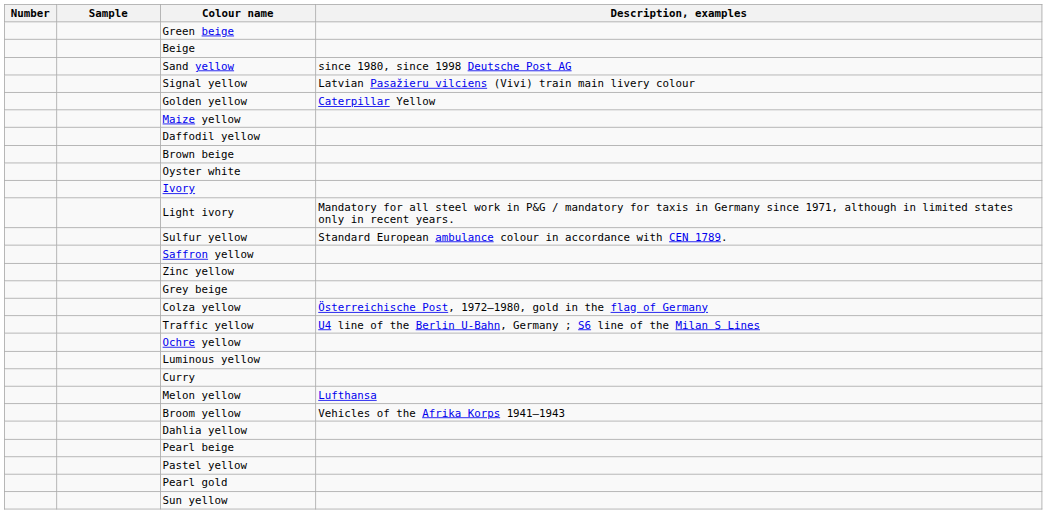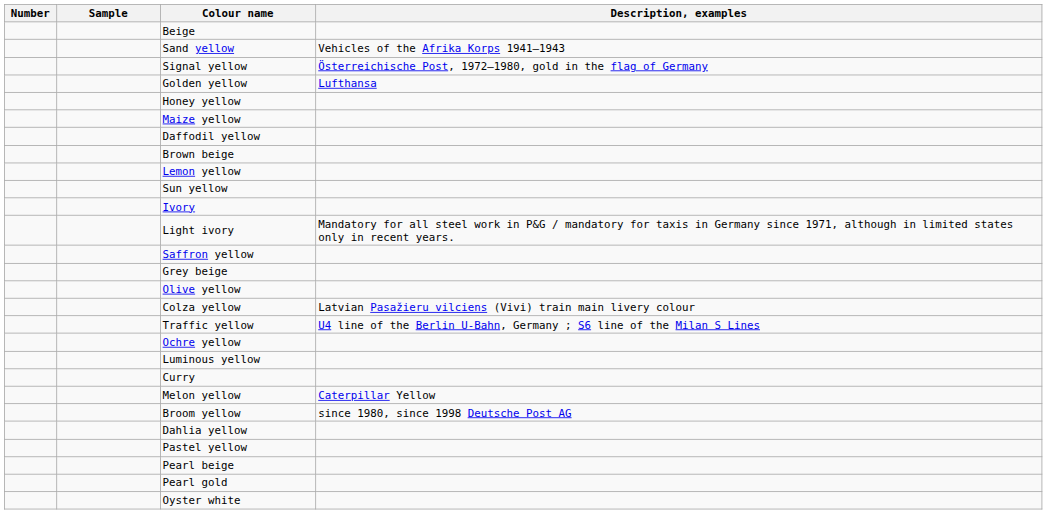- row: Green beige
Sand yellow | Description, examples: since 1980, since 1998 Deutsche Post AG -> Vehicles of the Afrika Korps 1941–1943
Signal yellow | Description, examples: Latvian Pasažieru vilciens (Vivi) train main livery colour -> Österreichische Post, 1972–1980, gold in the flag of Germany
Golden yellow | Description, examples: Caterpillar Yellow -> Lufthansa
+ row: Honey yellow
+ row: Lemon yellow
rows swapped: Oyster white <-> Sun yellow
- row: Sulfur yellow | Standard European ambulance colour in accordance with CEN 1789.
- row: Zinc yellow
+ row: Olive yellow
Colza yellow | Description, examples: Österreichische Post, 1972–1980, gold in the flag of Germany -> Latvian Pasažieru vilciens (Vivi) train main livery colour
Melon yellow | Description, examples: Lufthansa -> Caterpillar Yellow
Broom yellow | Description, examples: Vehicles of the Afrika Korps 1941–1943 -> since 1980, since 1998 Deutsche Post AG
rows swapped: Pastel yellow <-> Pearl beige
